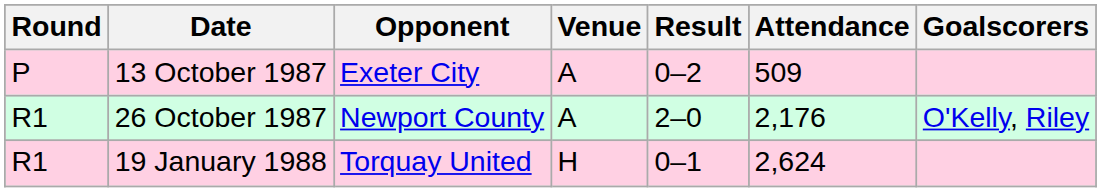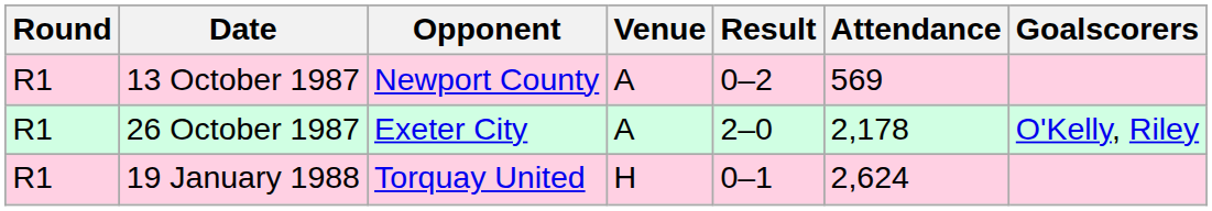13 October 1987 | Round: P -> R1
13 October 1987 | Opponent: Exeter City -> Newport County
13 October 1987 | Attendance: 509 -> 569
26 October 1987 | Opponent: Newport County -> Exeter City
26 October 1987 | Attendance: 2,176 -> 2,178
